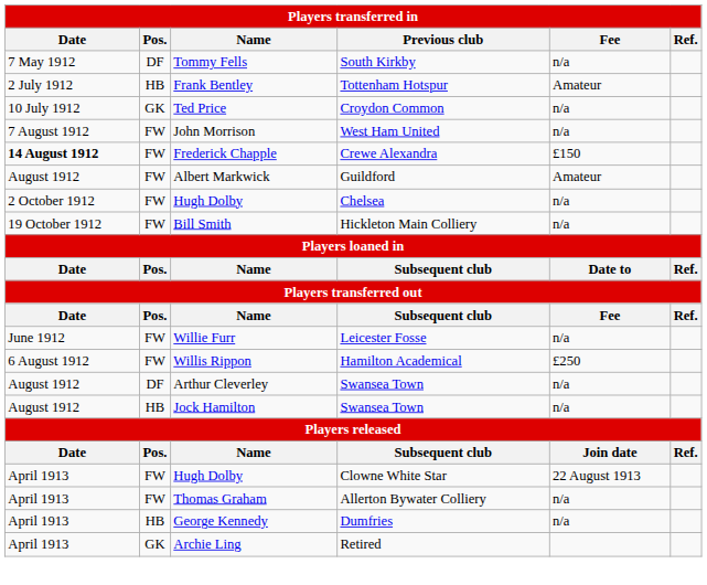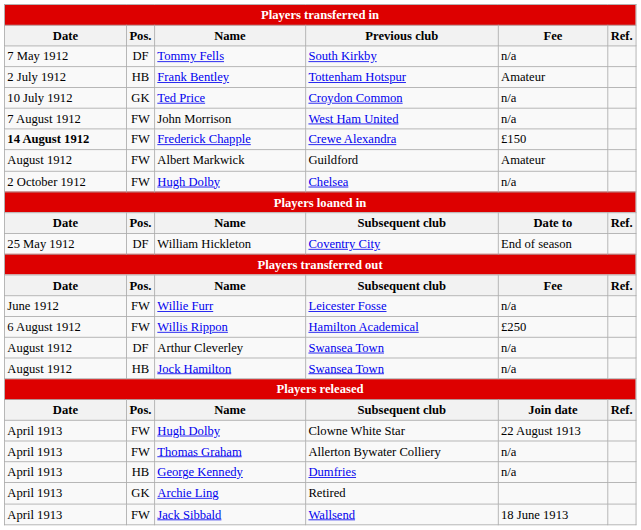- row: 19 October 1912 | FW | Bill Smith | Hickleton Main Colliery | n/a
+ row: 25 May 1912 | DF | William Hickleton | Coventry City | End of season
+ row: April 1913 | FW | Jack Sibbald | Wallsend | 18 June 1913
